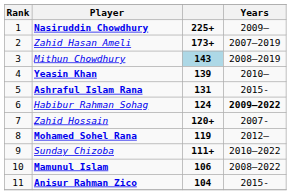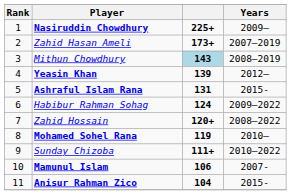Yeasin Khan | Years: 2010– -> 2012–
Habibur Rahman Sohag | Years: bold -> normal
Zahid Hossain | Years: 2007- -> 2008–2022
Mohamed Sohel Rana | Years: 2012– -> 2010–
Mamunul Islam | Years: 2008–2022 -> 2007-
